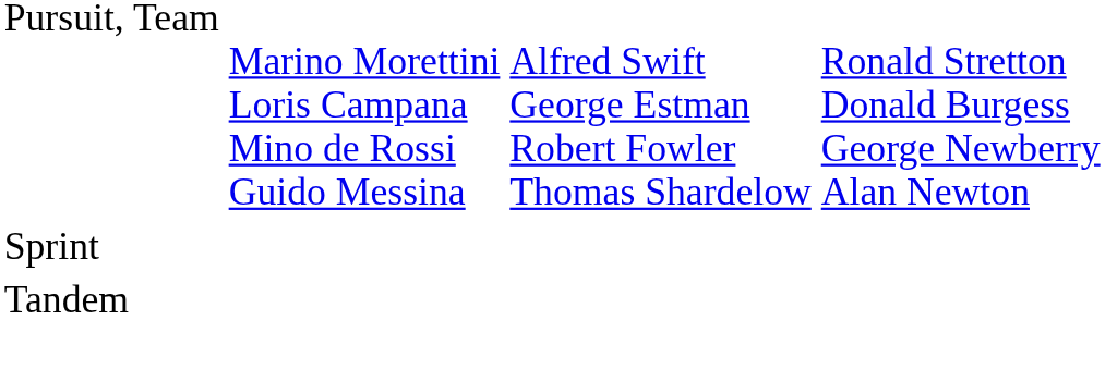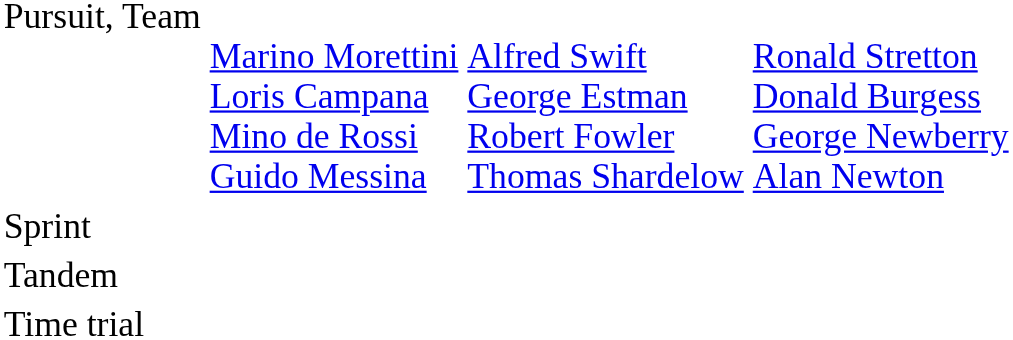+ row: Time trial
